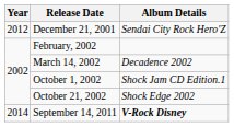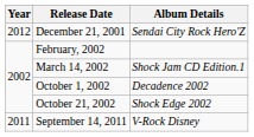March 14, 2002 | Album Details: Decadence 2002 -> Shock Jam CD Edition.1
October 1, 2002 | Album Details: Shock Jam CD Edition.1 -> Decadence 2002
September 14, 2011 | Year: 2014 -> 2011
September 14, 2011 | Album Details: bold -> normal
